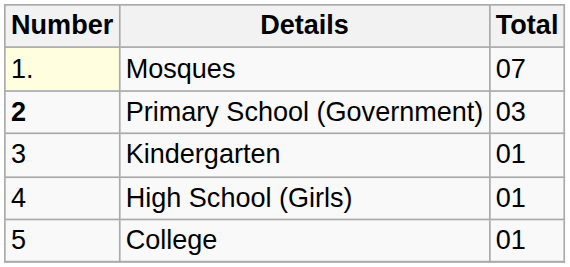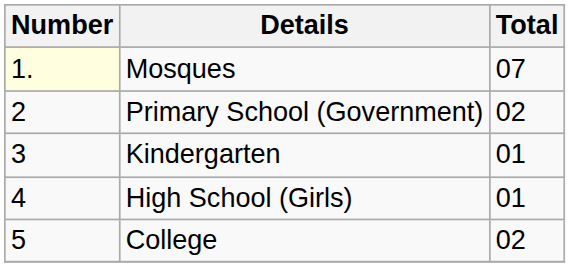Primary School (Government) | Number: bold -> normal
Primary School (Government) | Total: 03 -> 02
College | Total: 01 -> 02
